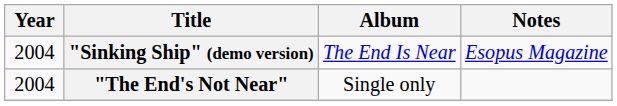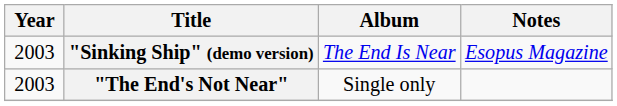"Sinking Ship" (demo version) | Year: 2004 -> 2003
"The End's Not Near" | Year: 2004 -> 2003
